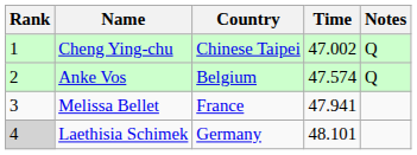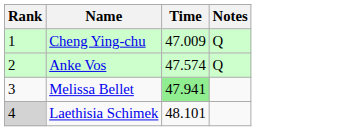- column: Country | Chinese Taipei | Belgium | France | Germany
Cheng Ying-chu | Time: 47.002 -> 47.009
Melissa Bellet | Time: no background -> lightgreen background
